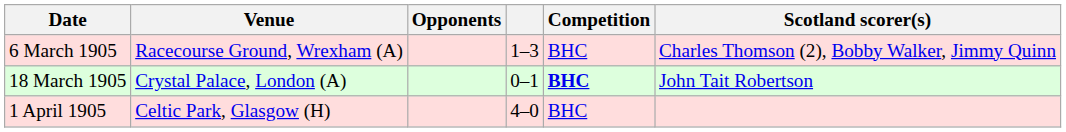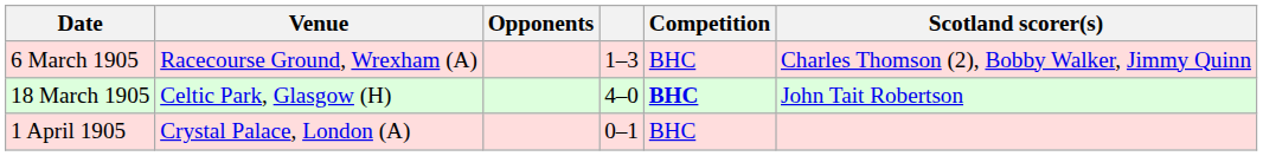18 March 1905 | Venue: Crystal Palace, London (A) -> Celtic Park, Glasgow (H)
18 March 1905 | column 4: 0–1 -> 4–0
1 April 1905 | Venue: Celtic Park, Glasgow (H) -> Crystal Palace, London (A)
1 April 1905 | column 4: 4–0 -> 0–1
